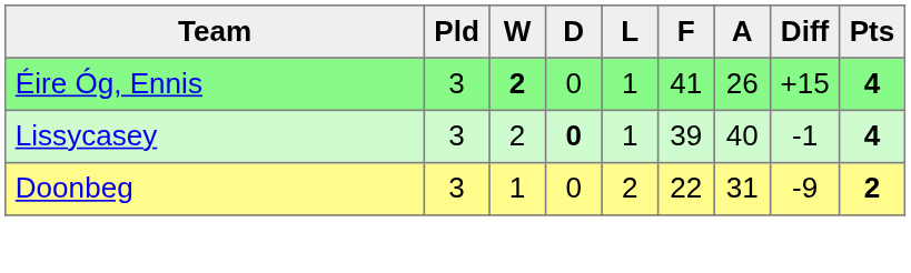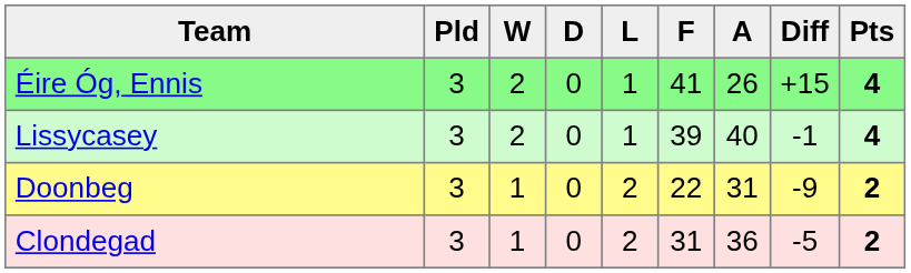Éire Óg, Ennis | W: bold -> normal
Lissycasey | D: bold -> normal
+ row: Clondegad | 3 | 1 | 0 | 2 | 31 | 36 | -5 | 2
